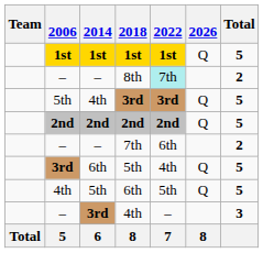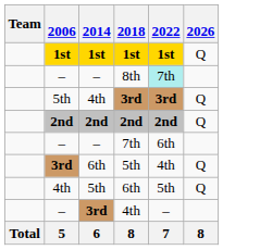- column: Total | 5 | 2 | 5 | 5 | 2 | 5 | 5 | 3
